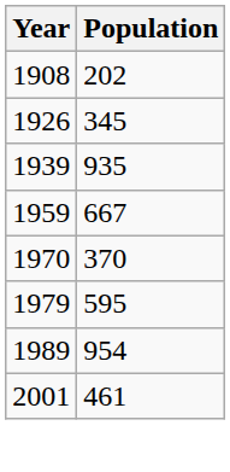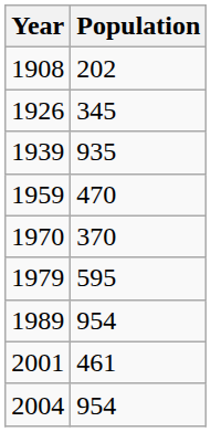1959 | Population: 667 -> 470
+ row: 2004 | 954
